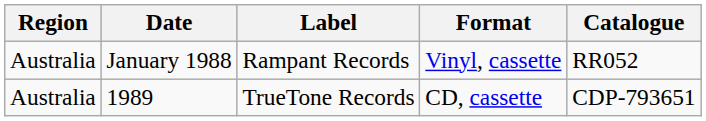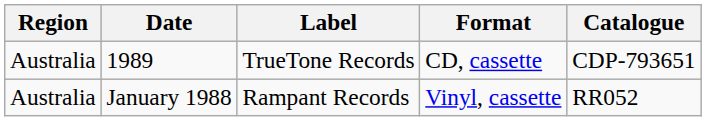rows swapped: January 1988 <-> 1989
